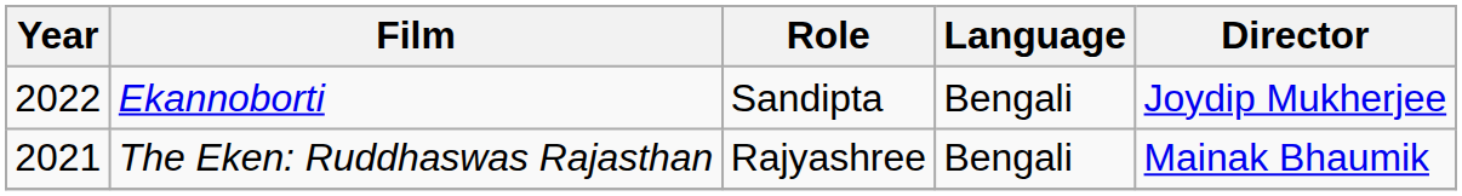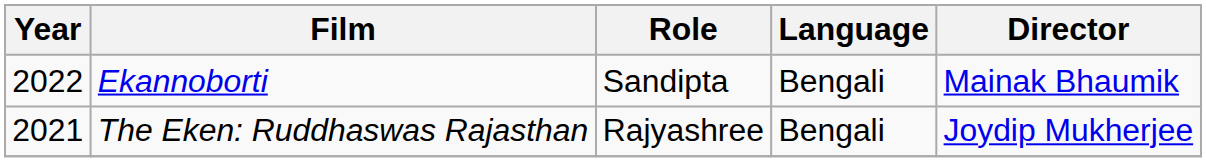Ekannoborti | Director: Joydip Mukherjee -> Mainak Bhaumik
The Eken: Ruddhaswas Rajasthan | Director: Mainak Bhaumik -> Joydip Mukherjee
